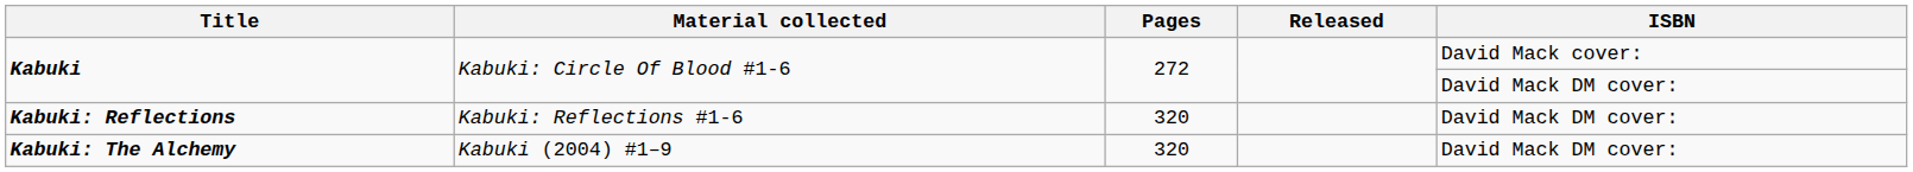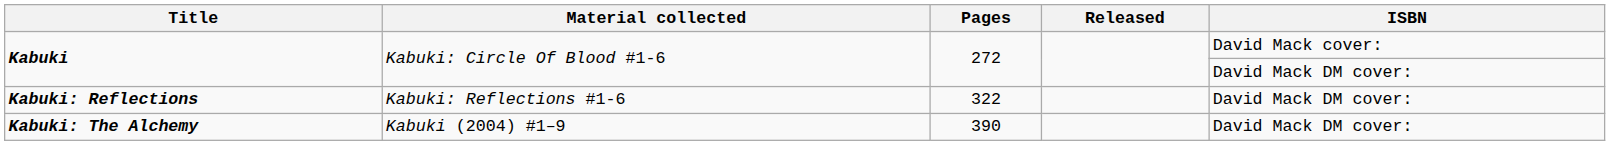Kabuki: Reflections | Pages: 320 -> 322
Kabuki: The Alchemy | Pages: 320 -> 390
